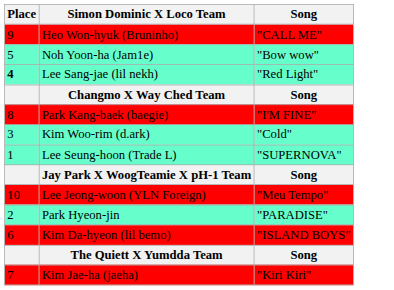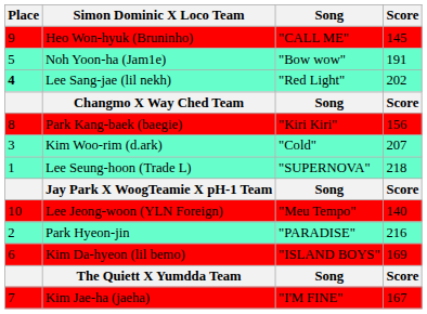+ column: Score | 145 | 191 | 202 | Score | 156 | 207 | 218 | Score | 140 | 216 | 169 | Score | 167
Park Kang-baek (baegie) | Song: "I'M FINE" -> "Kiri Kiri"
Kim Jae-ha (jaeha) | Song: "Kiri Kiri" -> "I'M FINE"
